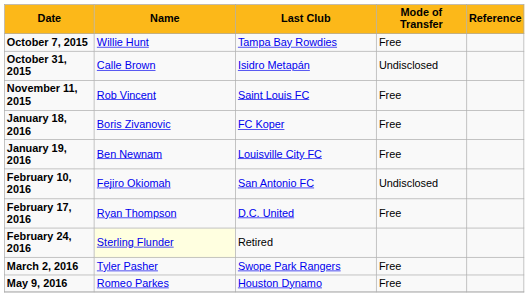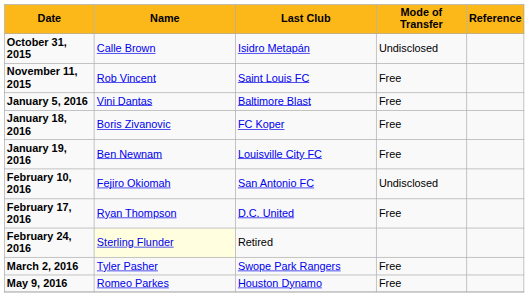- row: October 7, 2015 | Willie Hunt | Tampa Bay Rowdies | Free
+ row: January 5, 2016 | Vini Dantas | Baltimore Blast | Free
